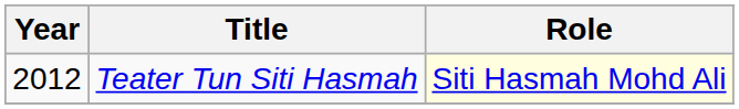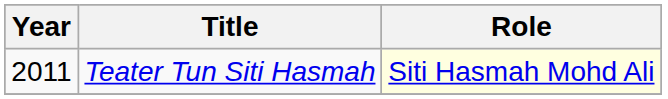Teater Tun Siti Hasmah | Year: 2012 -> 2011
